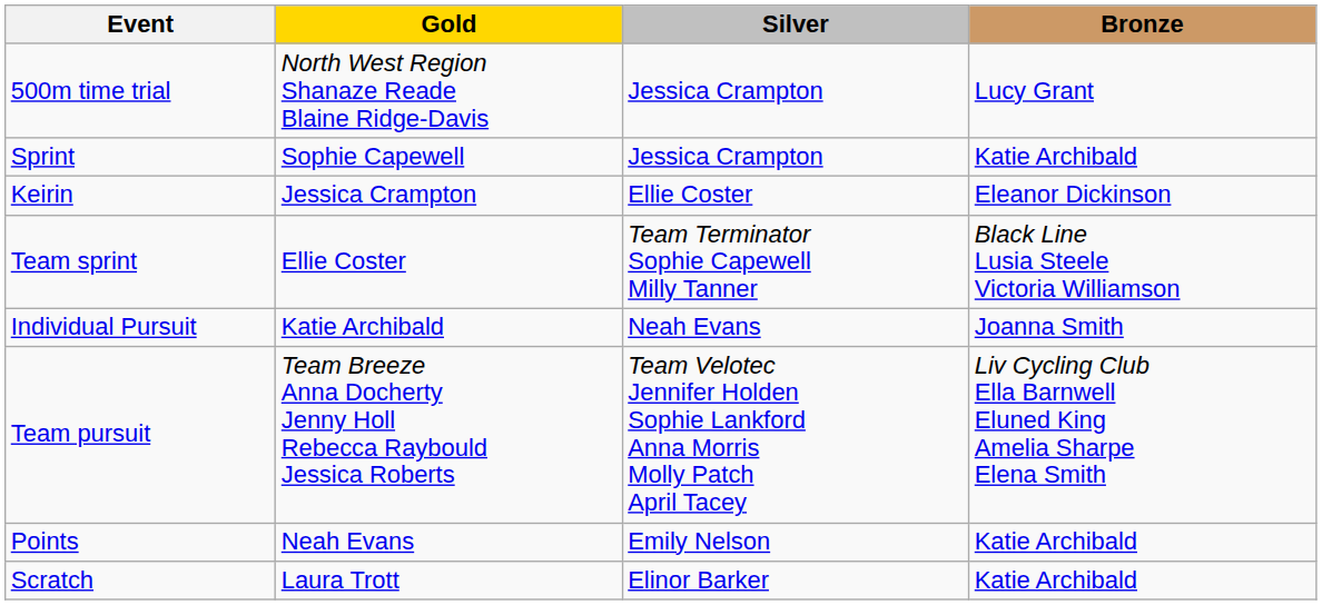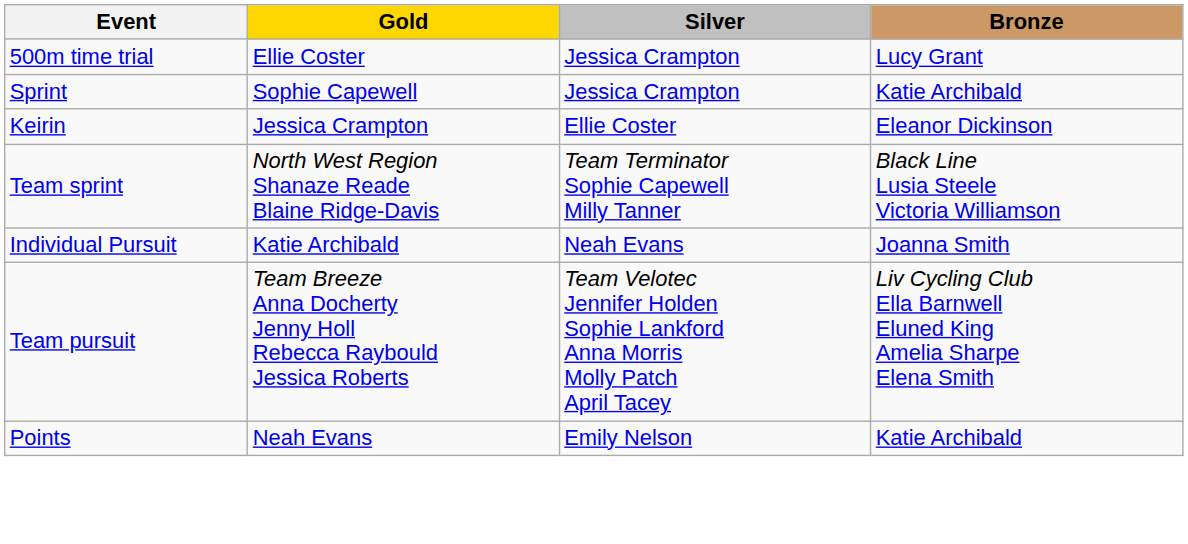500m time trial | Gold: North West Region Shanaze Reade Blaine Ridge-Davis -> Ellie Coster
Team sprint | Gold: Ellie Coster -> North West Region Shanaze Reade Blaine Ridge-Davis
- row: Scratch | Laura Trott | Elinor Barker | Katie Archibald
